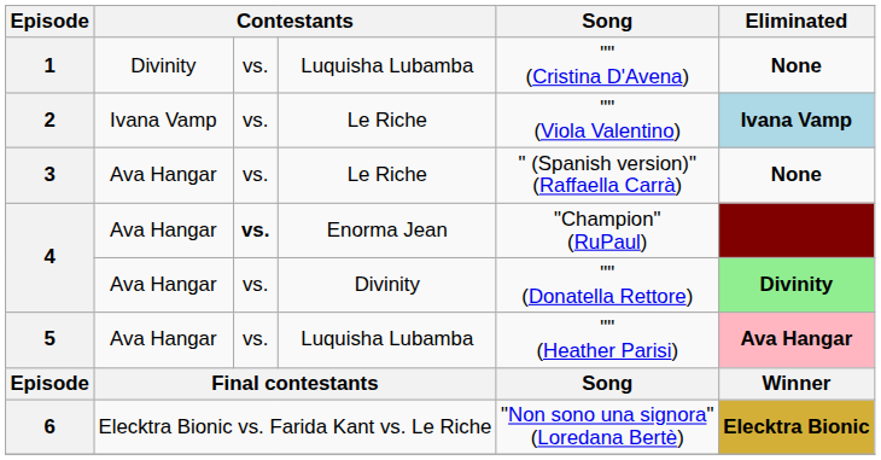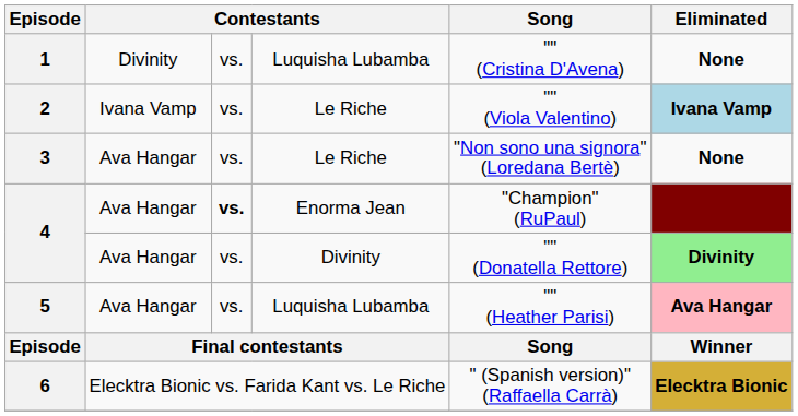3 | Song: " (Spanish version)" (Raffaella Carrà) -> "Non sono una signora" (Loredana Bertè)
6 | Song: "Non sono una signora" (Loredana Bertè) -> " (Spanish version)" (Raffaella Carrà)
